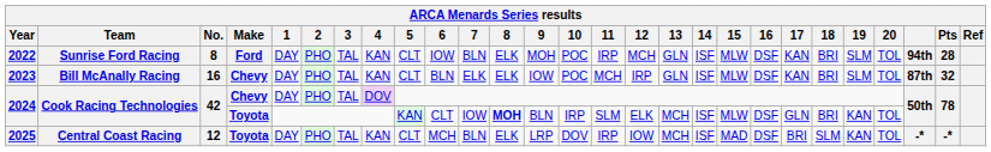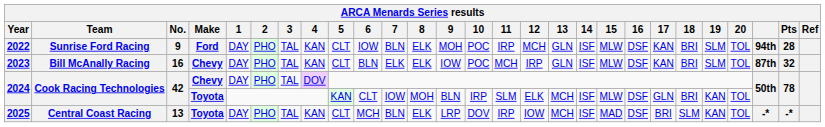2022 | No.: 8 -> 9
2024 / Toyota | 8: bold -> normal
2025 | No.: 12 -> 13
